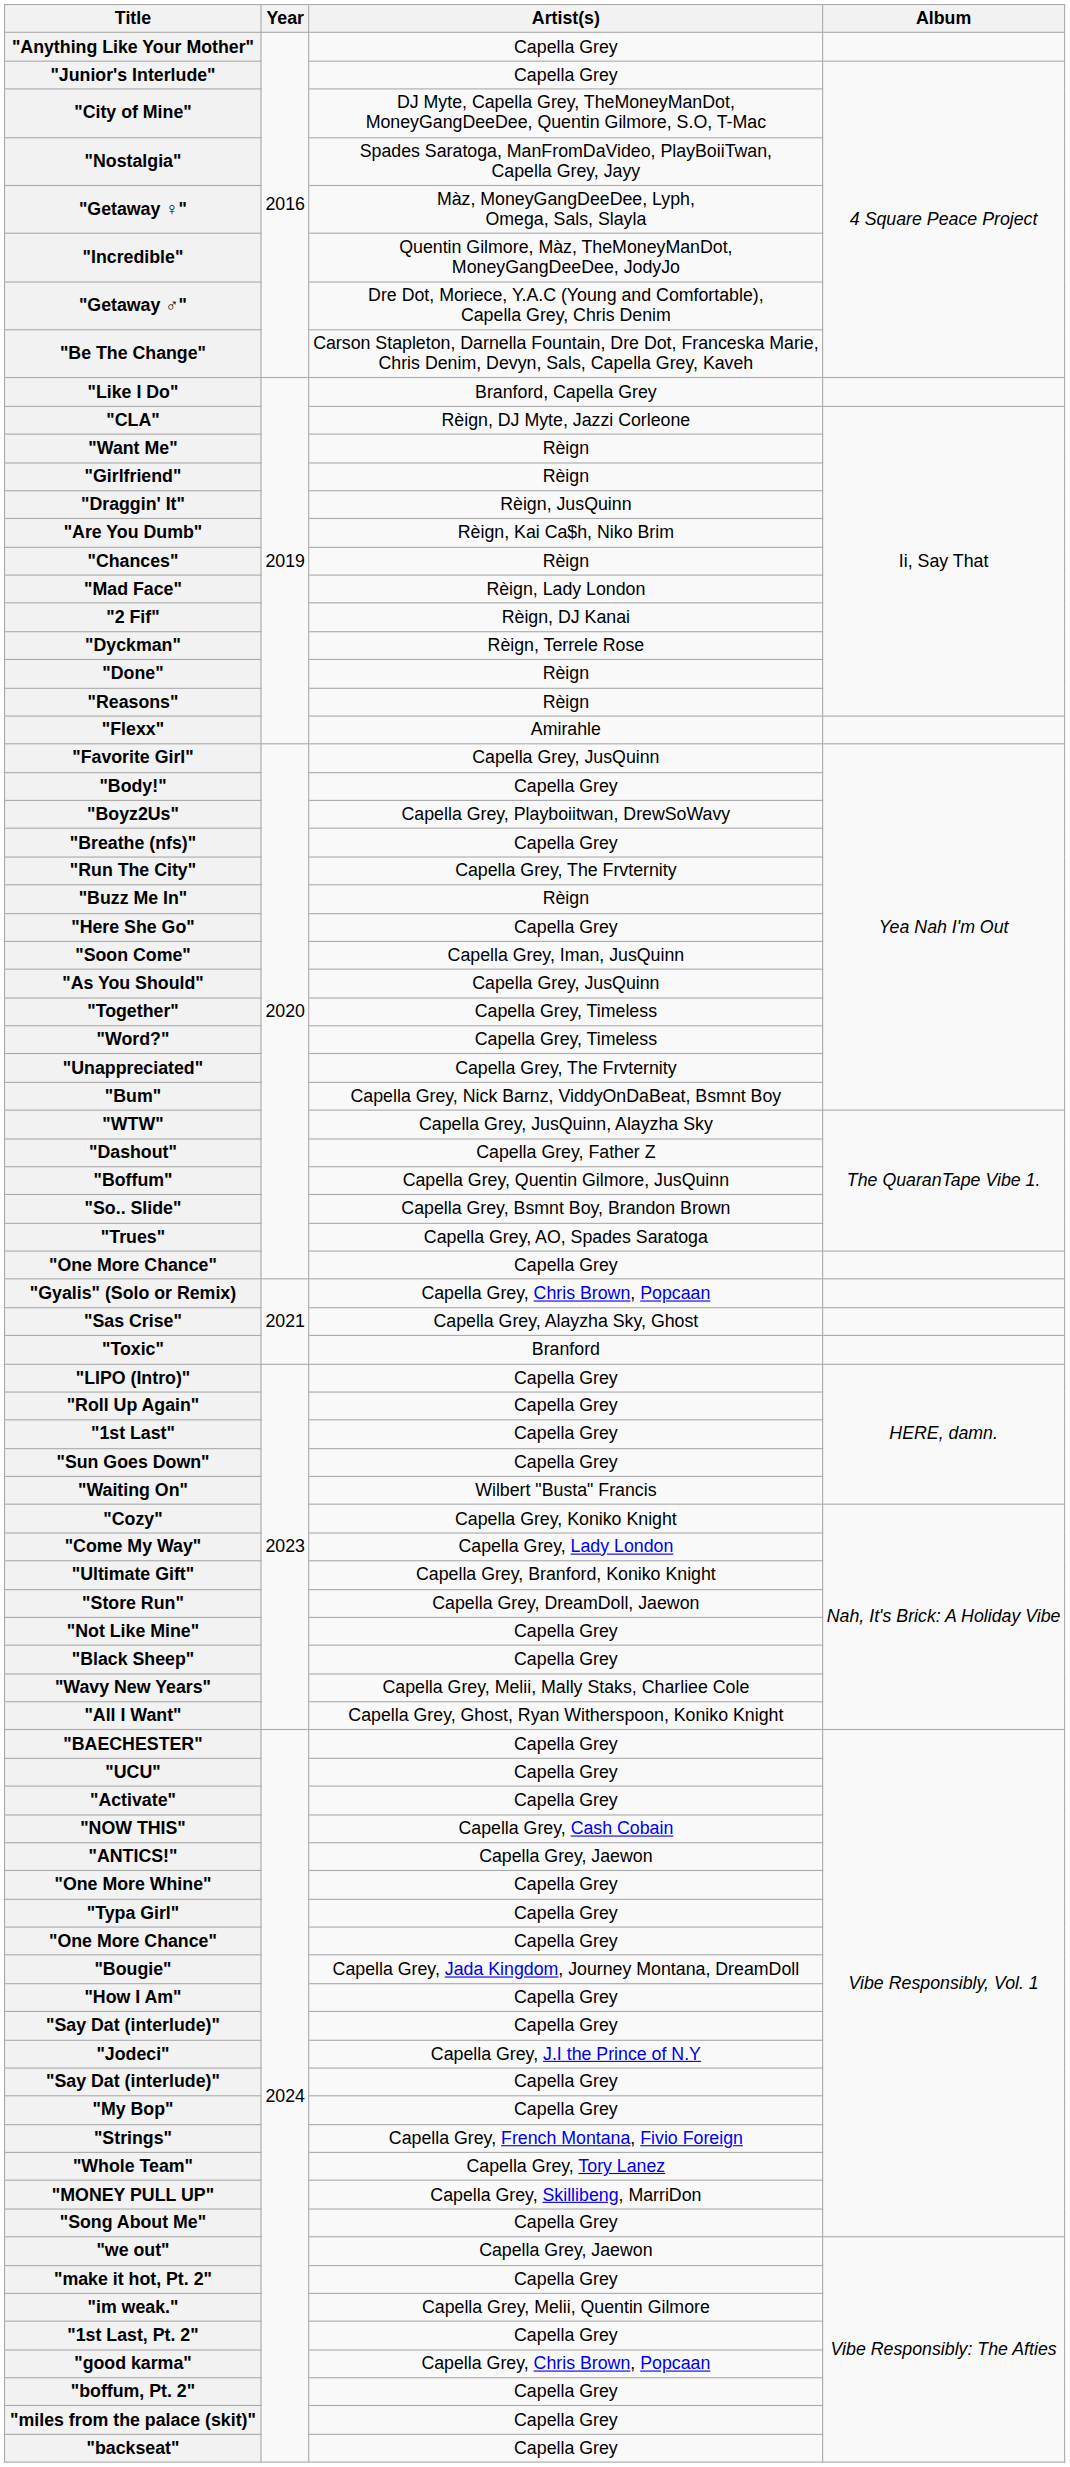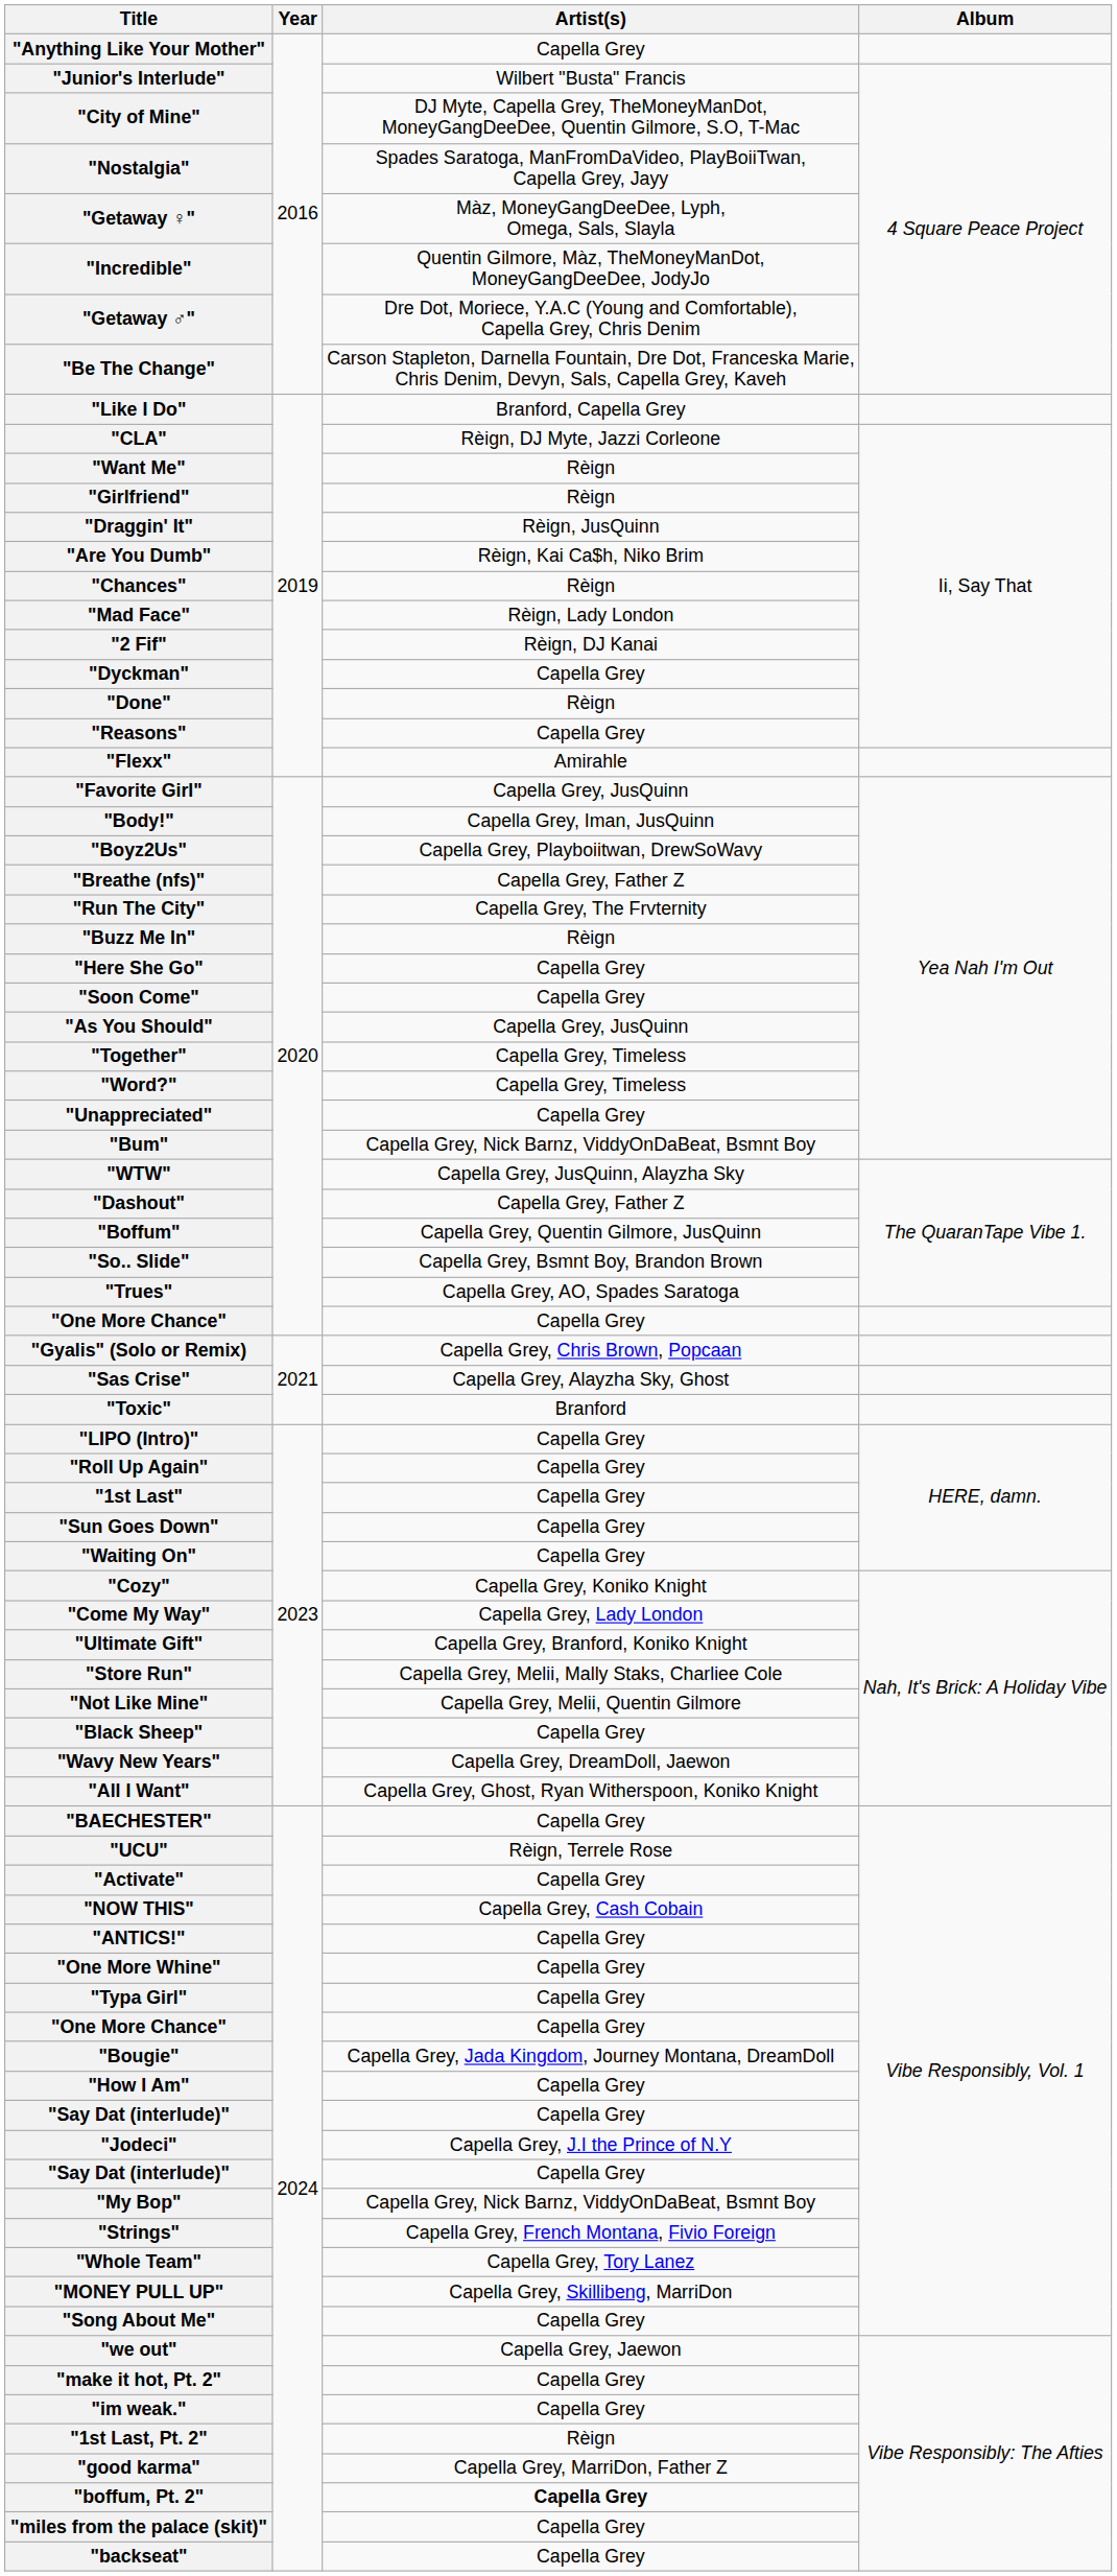"Junior's Interlude" | Artist(s): Capella Grey -> Wilbert "Busta" Francis
"Dyckman" | Artist(s): Rèign, Terrele Rose -> Capella Grey
"Reasons" | Artist(s): Rèign -> Capella Grey
"Body!" | Artist(s): Capella Grey -> Capella Grey, Iman, JusQuinn
"Breathe (nfs)" | Artist(s): Capella Grey -> Capella Grey, Father Z
"Soon Come" | Artist(s): Capella Grey, Iman, JusQuinn -> Capella Grey
"Unappreciated" | Artist(s): Capella Grey, The Frvternity -> Capella Grey
"Waiting On" | Artist(s): Wilbert "Busta" Francis -> Capella Grey
"Store Run" | Artist(s): Capella Grey, DreamDoll, Jaewon -> Capella Grey, Melii, Mally Staks, Charliee Cole
"Not Like Mine" | Artist(s): Capella Grey -> Capella Grey, Melii, Quentin Gilmore
"Wavy New Years" | Artist(s): Capella Grey, Melii, Mally Staks, Charliee Cole -> Capella Grey, DreamDoll, Jaewon
"UCU" | Artist(s): Capella Grey -> Rèign, Terrele Rose
"ANTICS!" | Artist(s): Capella Grey, Jaewon -> Capella Grey
"My Bop" | Artist(s): Capella Grey -> Capella Grey, Nick Barnz, ViddyOnDaBeat, Bsmnt Boy
"im weak." | Artist(s): Capella Grey, Melii, Quentin Gilmore -> Capella Grey
"1st Last, Pt. 2" | Artist(s): Capella Grey -> Rèign
"good karma" | Artist(s): Capella Grey, Chris Brown, Popcaan -> Capella Grey, MarriDon, Father Z
"boffum, Pt. 2" | Artist(s): normal -> bold
